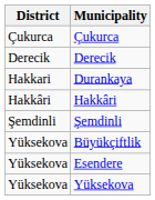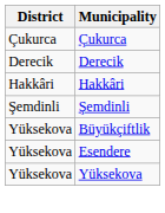- row: Hakkari | Durankaya
